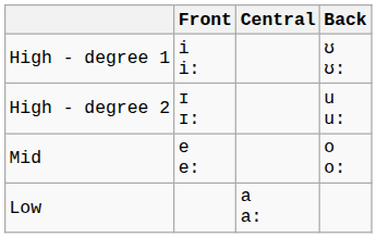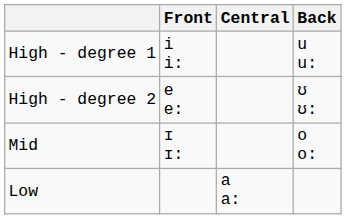High - degree 1 | Back: ʊ ʊ: -> u u:
High - degree 2 | Front: ɪ ɪ: -> e e:
High - degree 2 | Back: u u: -> ʊ ʊ:
Mid | Front: e e: -> ɪ ɪ:
